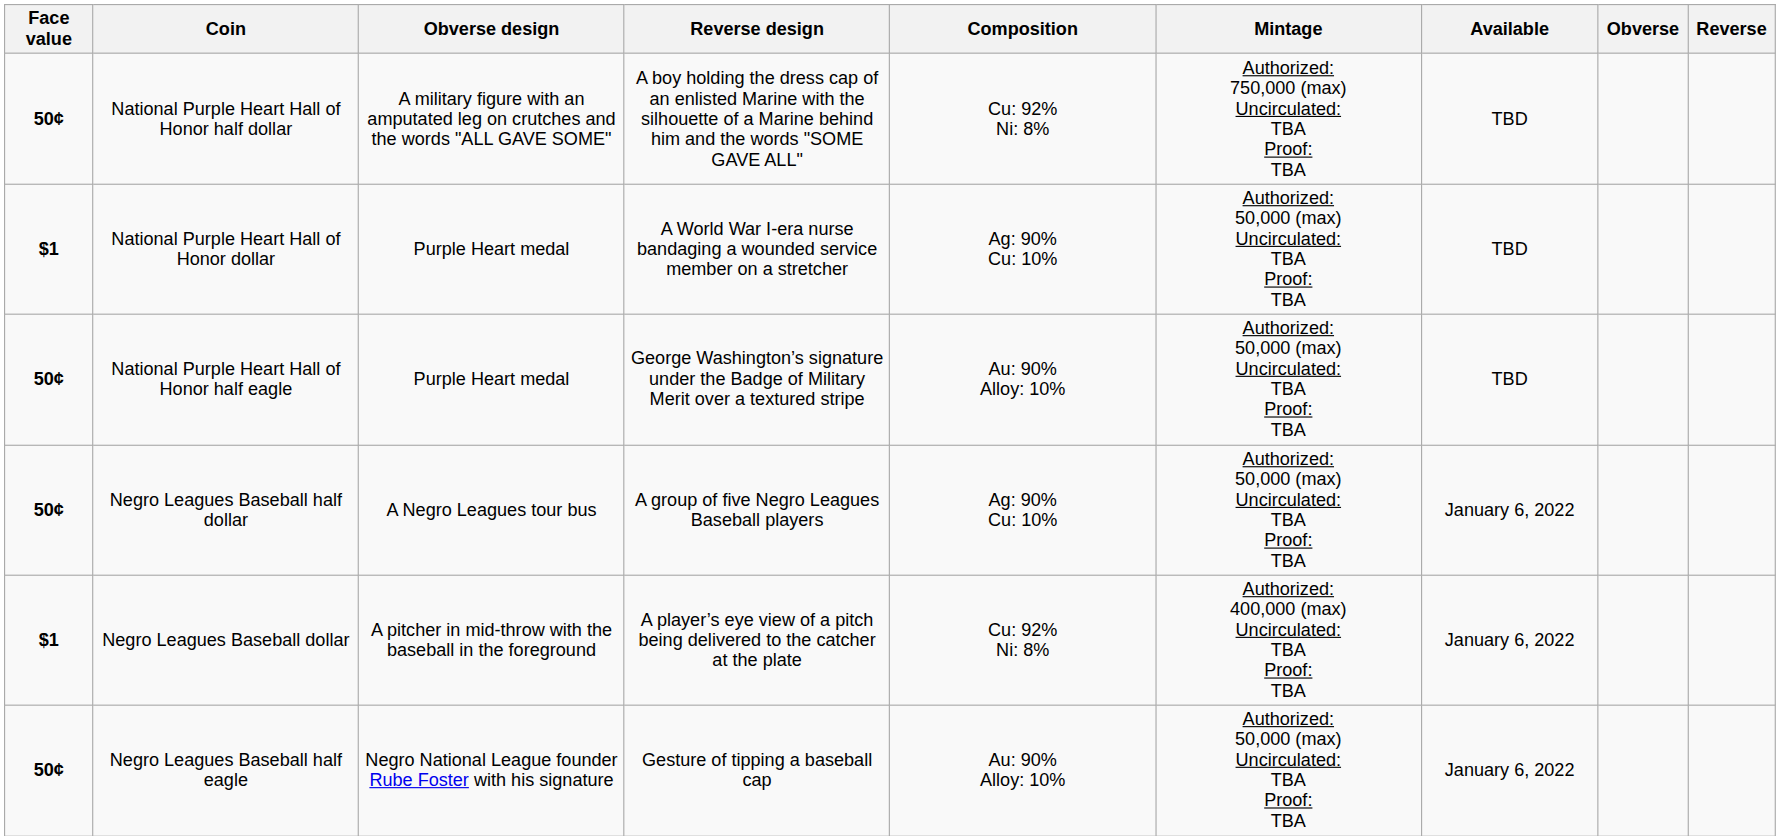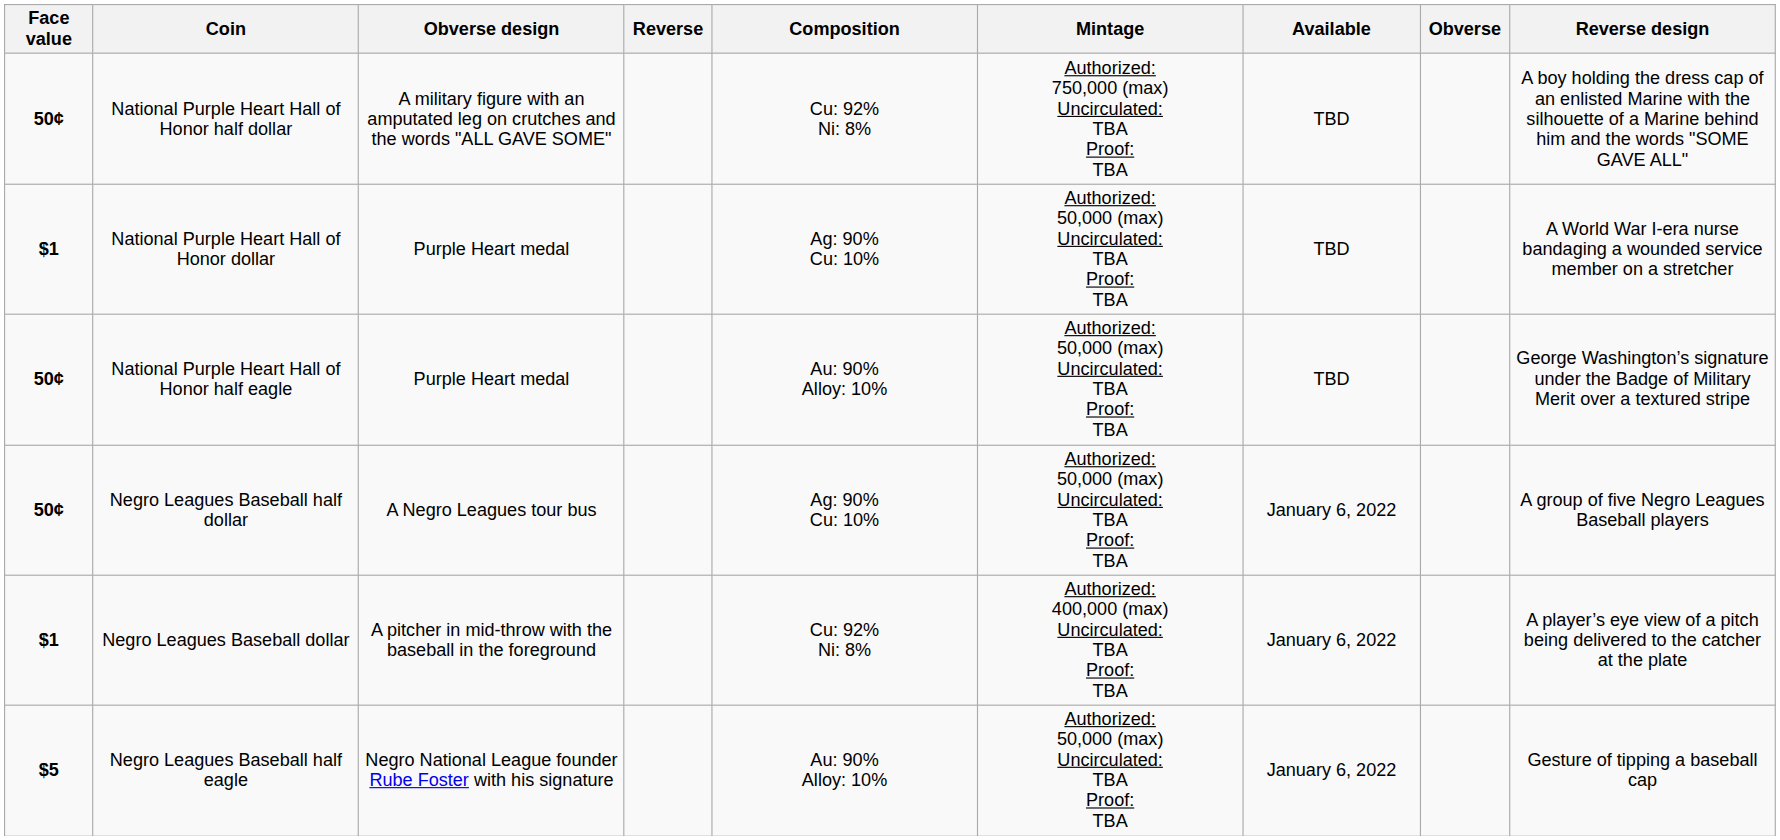columns swapped: Reverse design <-> Reverse
Negro Leagues Baseball half eagle | Face value: 50¢ -> $5
